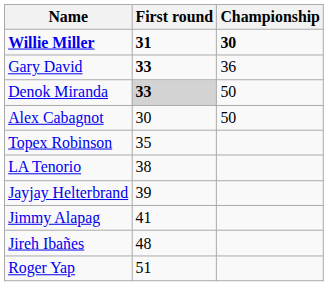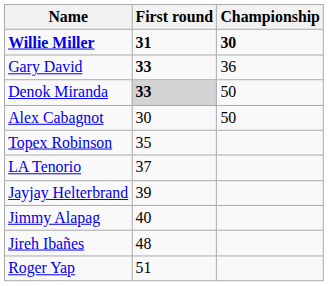LA Tenorio | First round: 38 -> 37
Jimmy Alapag | First round: 41 -> 40
